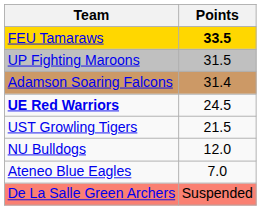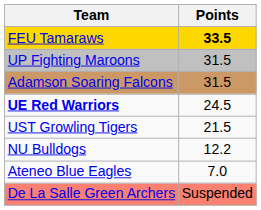Adamson Soaring Falcons | Points: 31.4 -> 31.5
NU Bulldogs | Points: 12.0 -> 12.2
